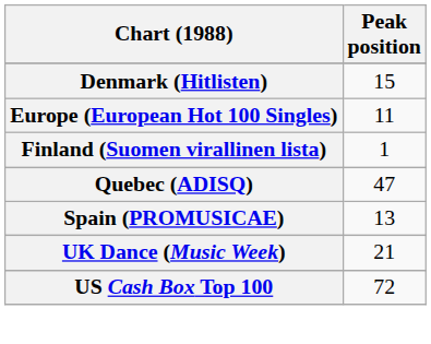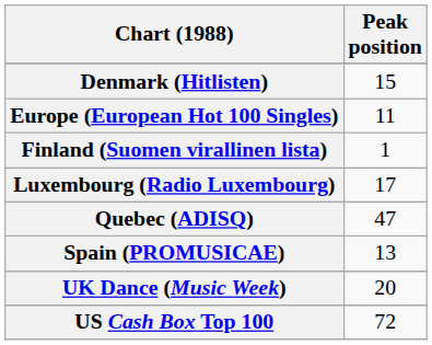+ row: Luxembourg (Radio Luxembourg) | 17
UK Dance (Music Week) | Peak position: 21 -> 20
